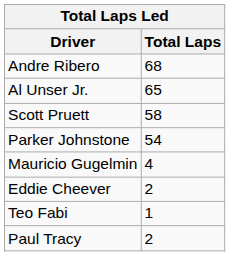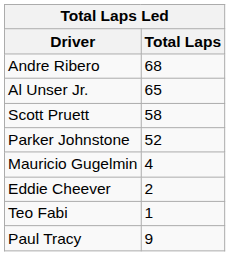Parker Johnstone | Total Laps: 54 -> 52
Paul Tracy | Total Laps: 2 -> 9
